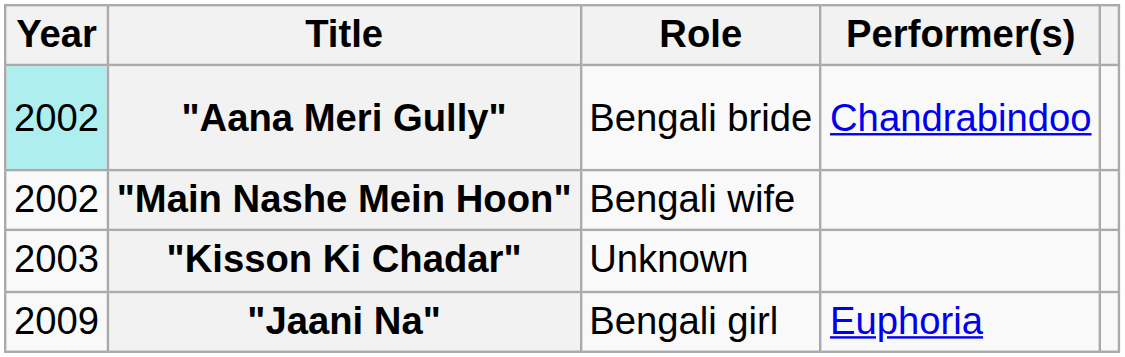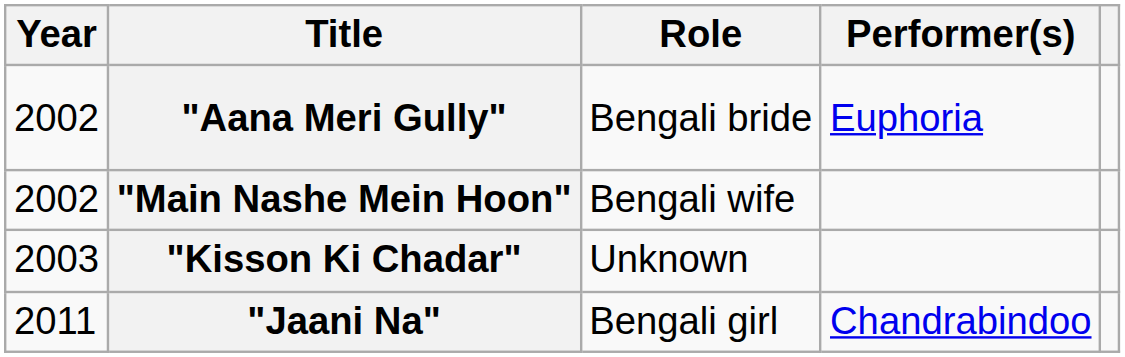"Aana Meri Gully" | Year: paleturquoise background -> no background
"Aana Meri Gully" | Performer(s): Chandrabindoo -> Euphoria
"Jaani Na" | Year: 2009 -> 2011
"Jaani Na" | Performer(s): Euphoria -> Chandrabindoo
